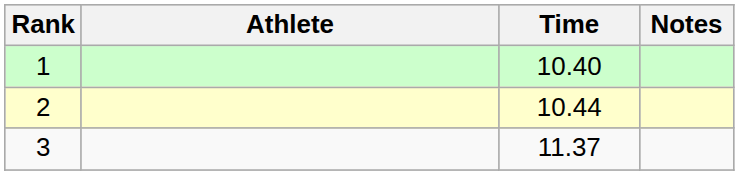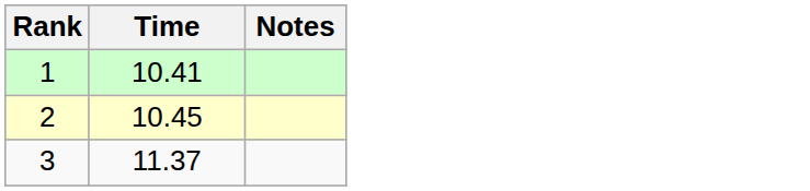- column: Athlete
1 | Time: 10.40 -> 10.41
2 | Time: 10.44 -> 10.45
